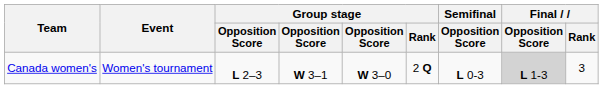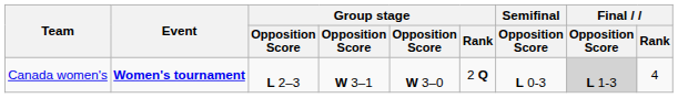Canada women's | Event: normal -> bold
Canada women's | Final / Rank: 3 -> 4
